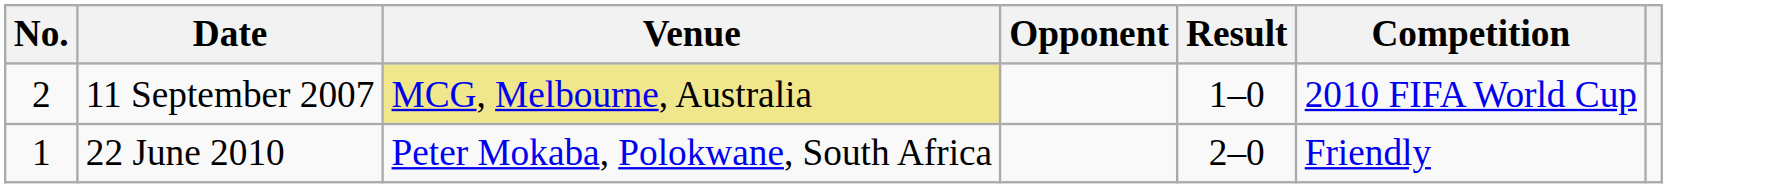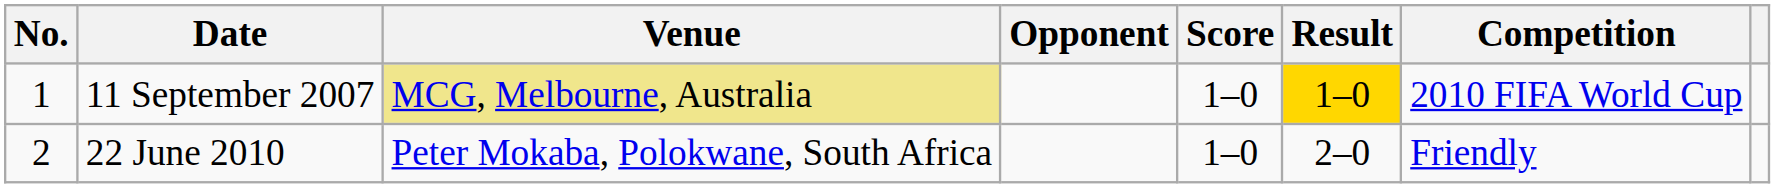+ column: Score | 1–0 | 1–0
11 September 2007 | No.: 2 -> 1
11 September 2007 | Result: no background -> gold background
22 June 2010 | No.: 1 -> 2
